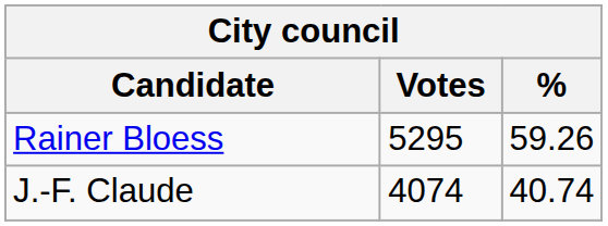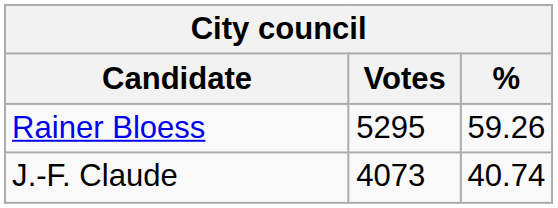J.-F. Claude | Votes: 4074 -> 4073
